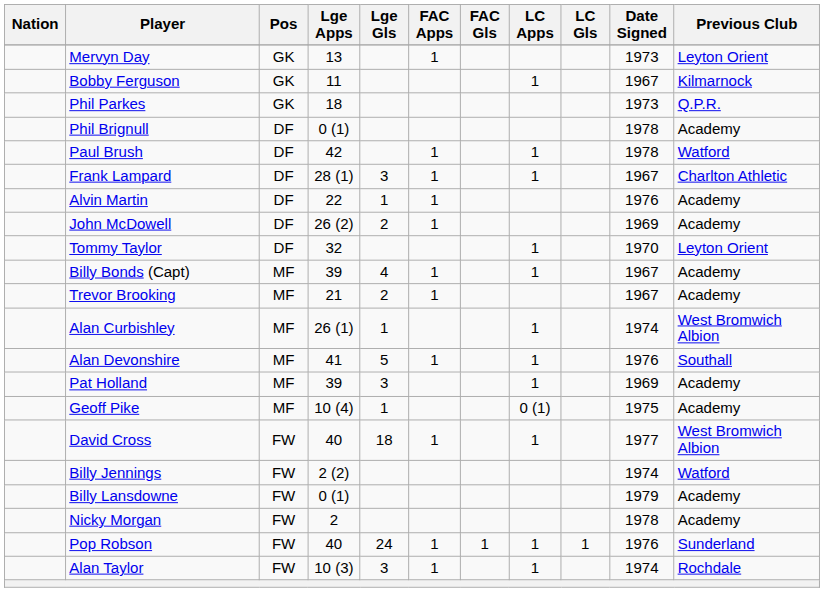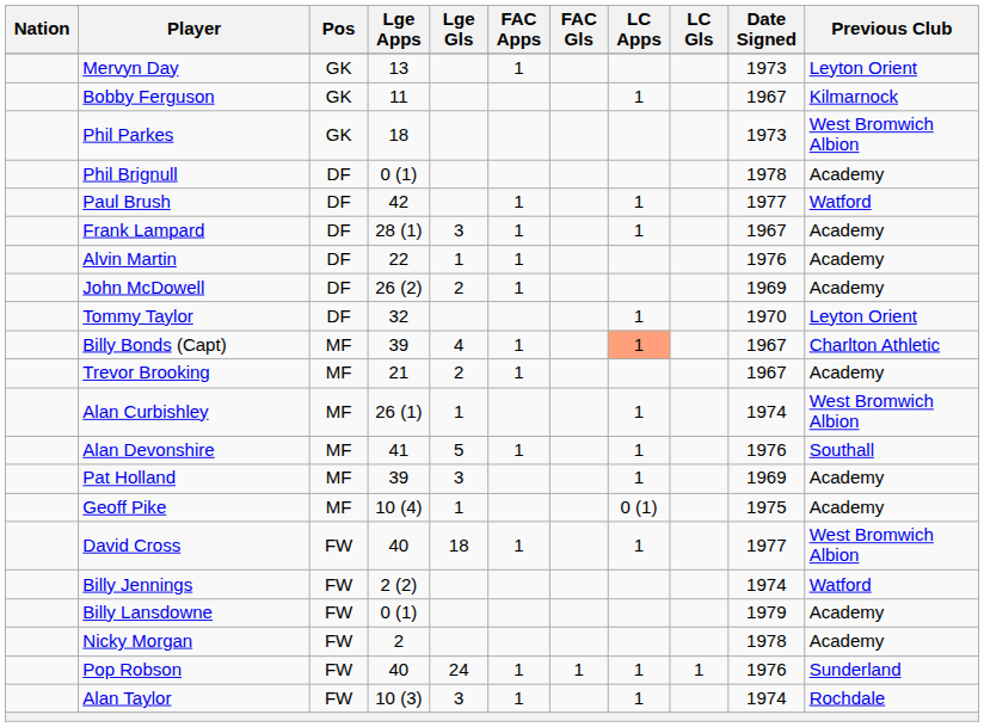Phil Parkes | Previous Club: Q.P.R. -> West Bromwich Albion
Paul Brush | Date Signed: 1978 -> 1977
Frank Lampard | Previous Club: Charlton Athletic -> Academy
Billy Bonds (Capt) | LC Apps: no background -> lightsalmon background
Billy Bonds (Capt) | Previous Club: Academy -> Charlton Athletic
